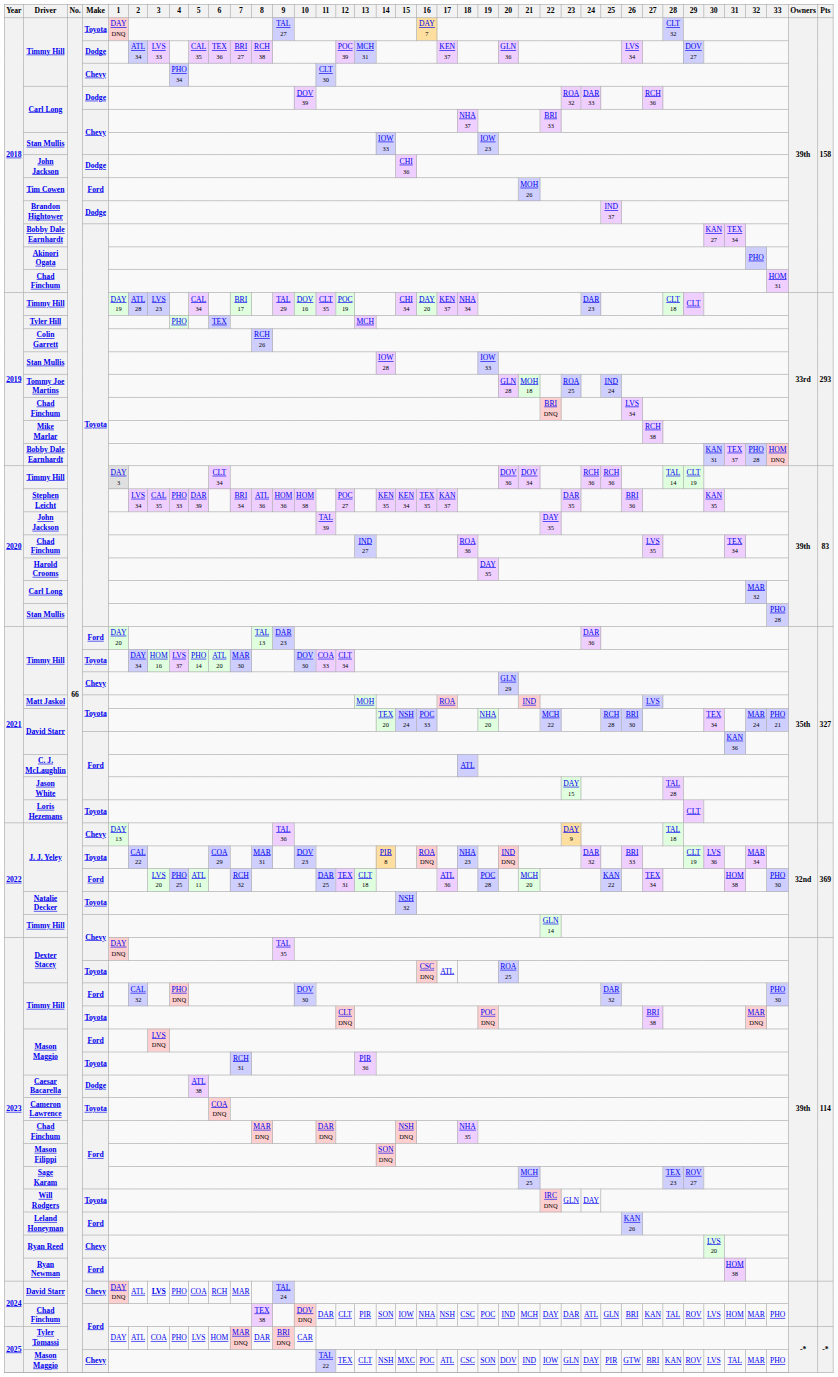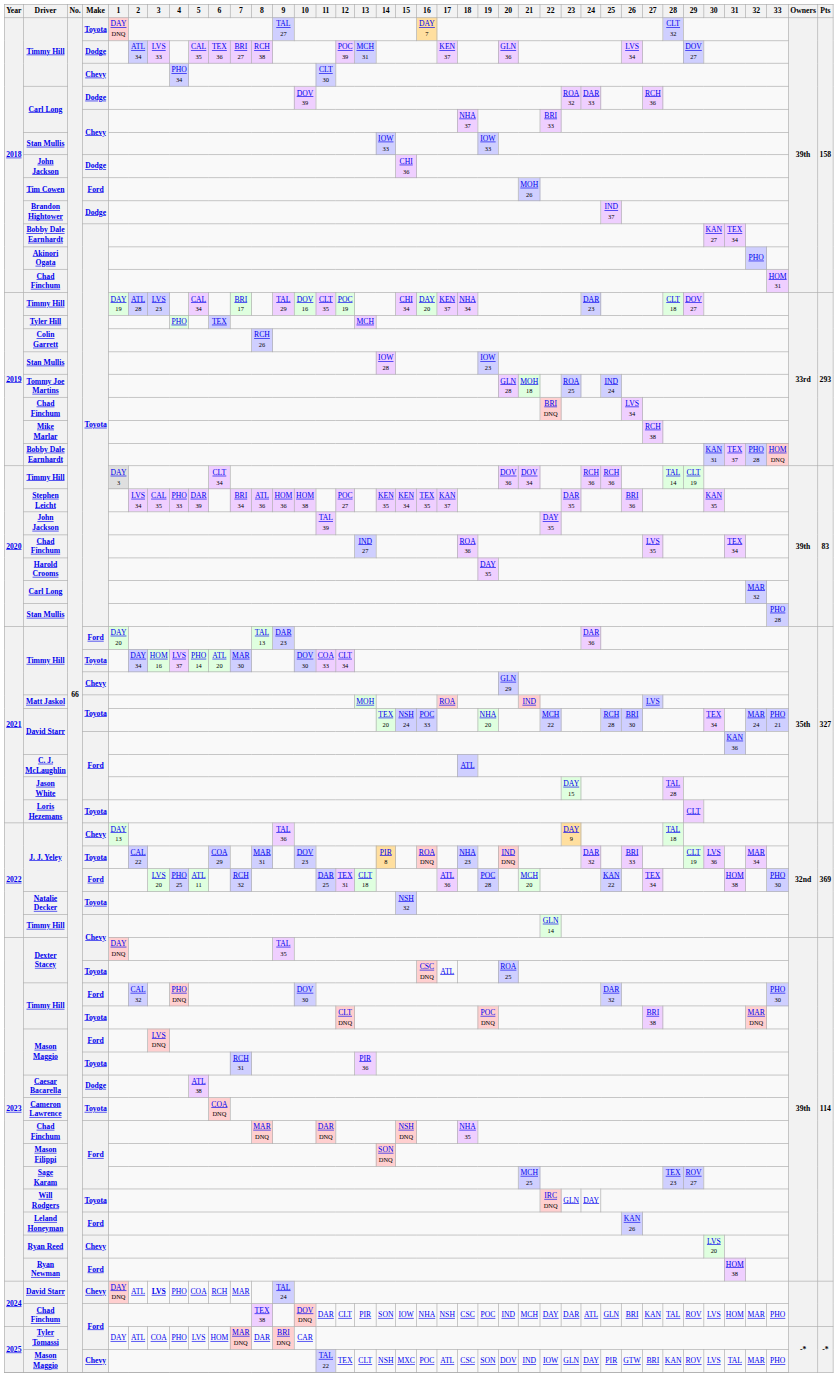2018 / Stan Mullis | 19: IOW 23 -> IOW 33
2019 / Timmy Hill | 29: CLT -> DOV 27
2019 / Stan Mullis | 19: IOW 33 -> IOW 23
